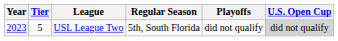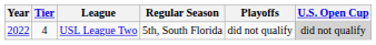USL League Two | Year: 2023 -> 2022
USL League Two | Tier: 5 -> 4
